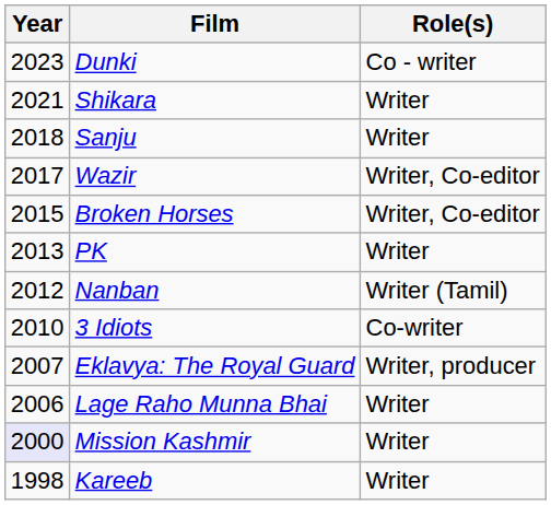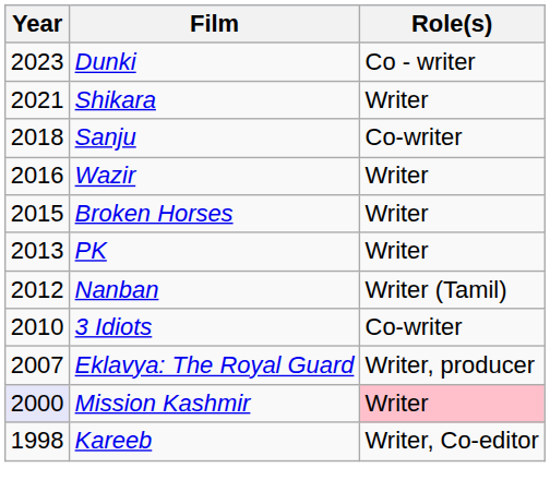Sanju | Role(s): Writer -> Co-writer
Wazir | Year: 2017 -> 2016
Wazir | Role(s): Writer, Co-editor -> Writer
Broken Horses | Role(s): Writer, Co-editor -> Writer
- row: 2006 | Lage Raho Munna Bhai | Writer
Mission Kashmir | Role(s): no background -> pink background
Kareeb | Role(s): Writer -> Writer, Co-editor
